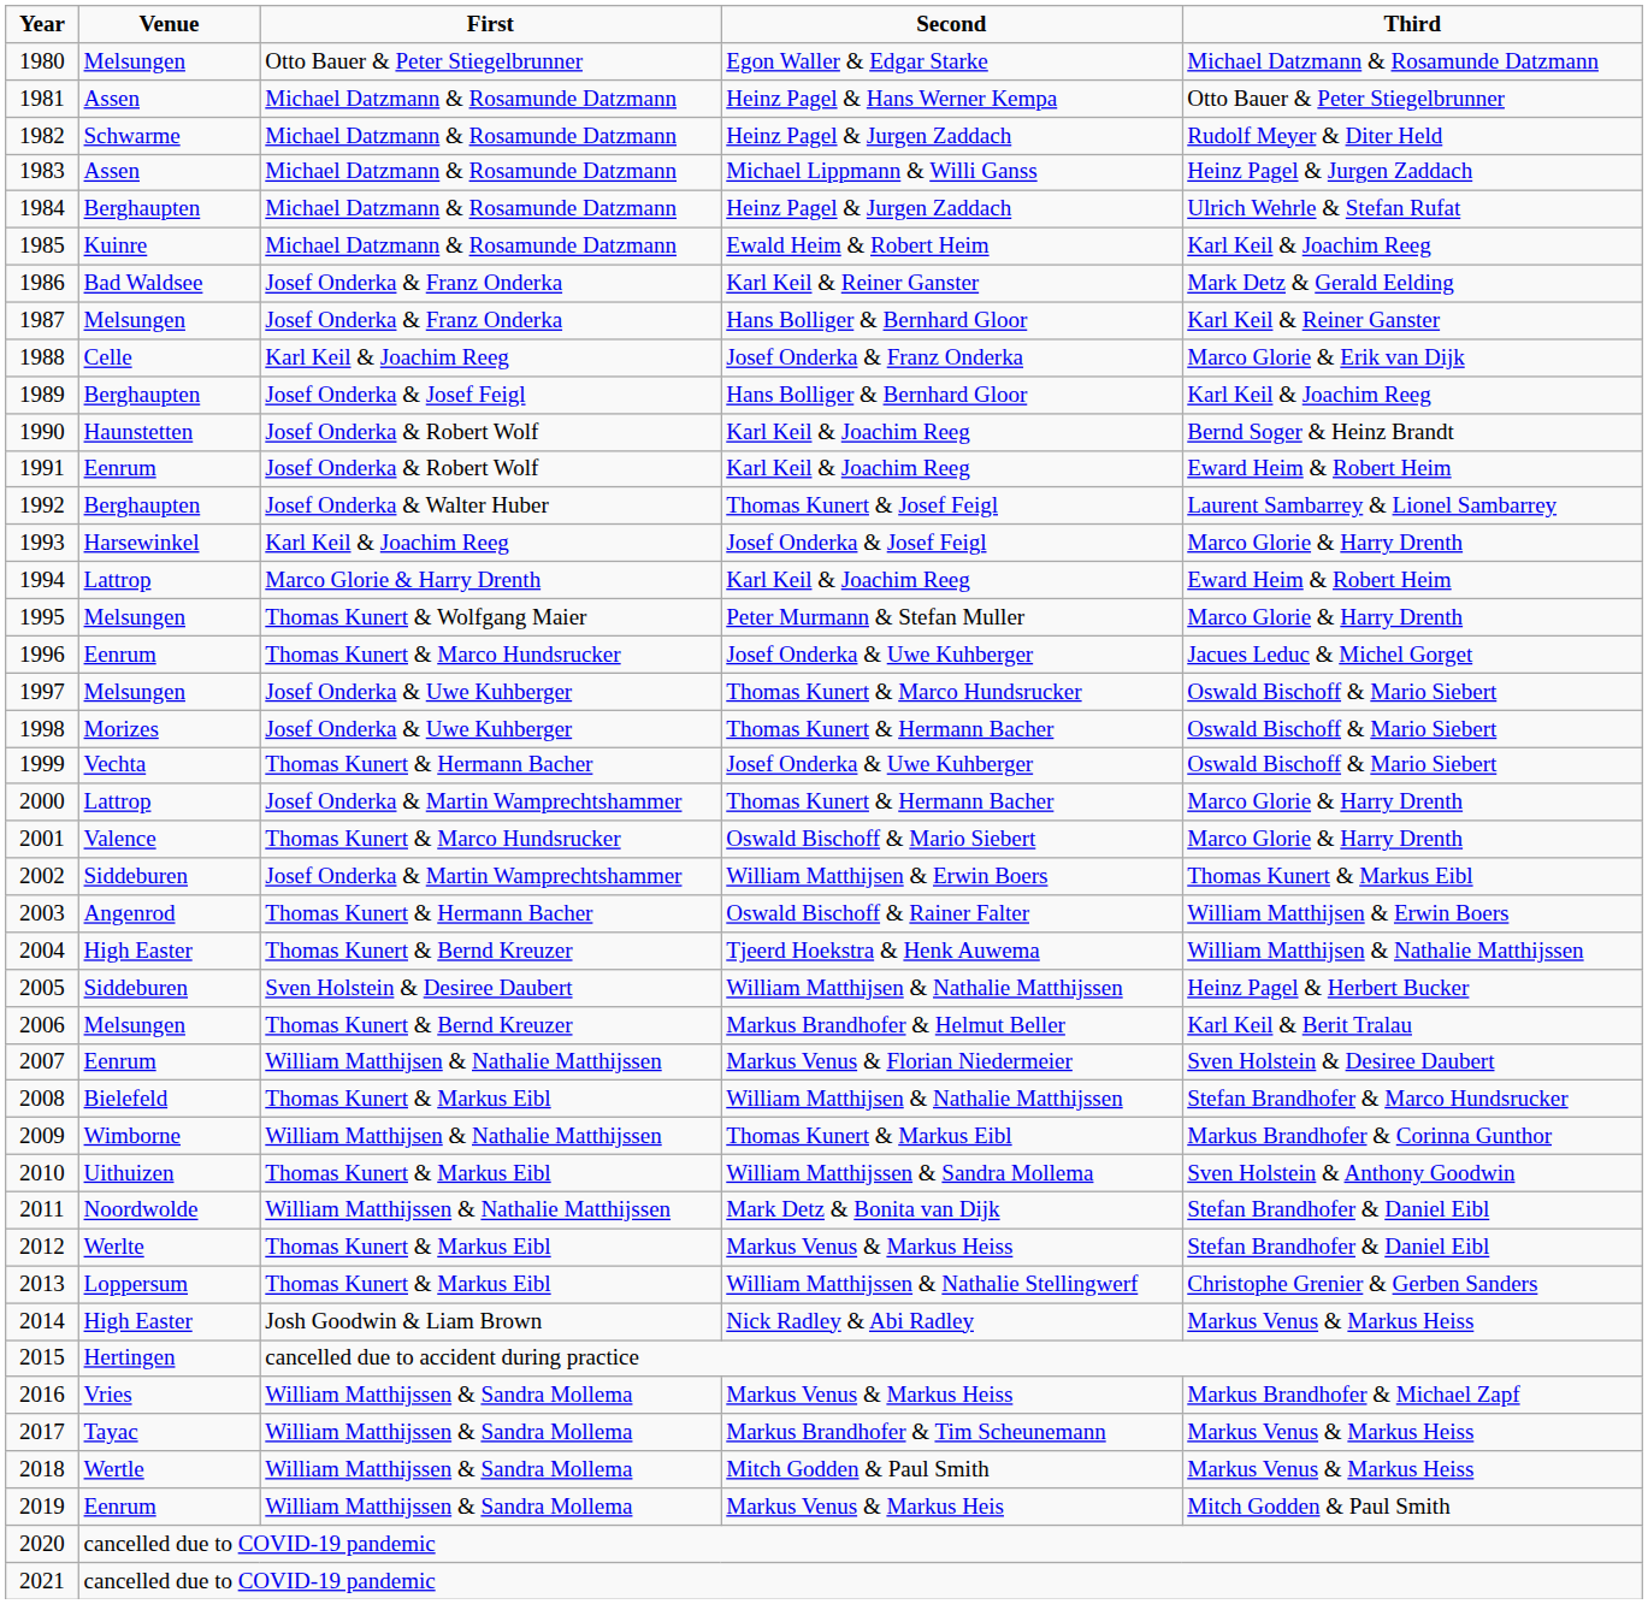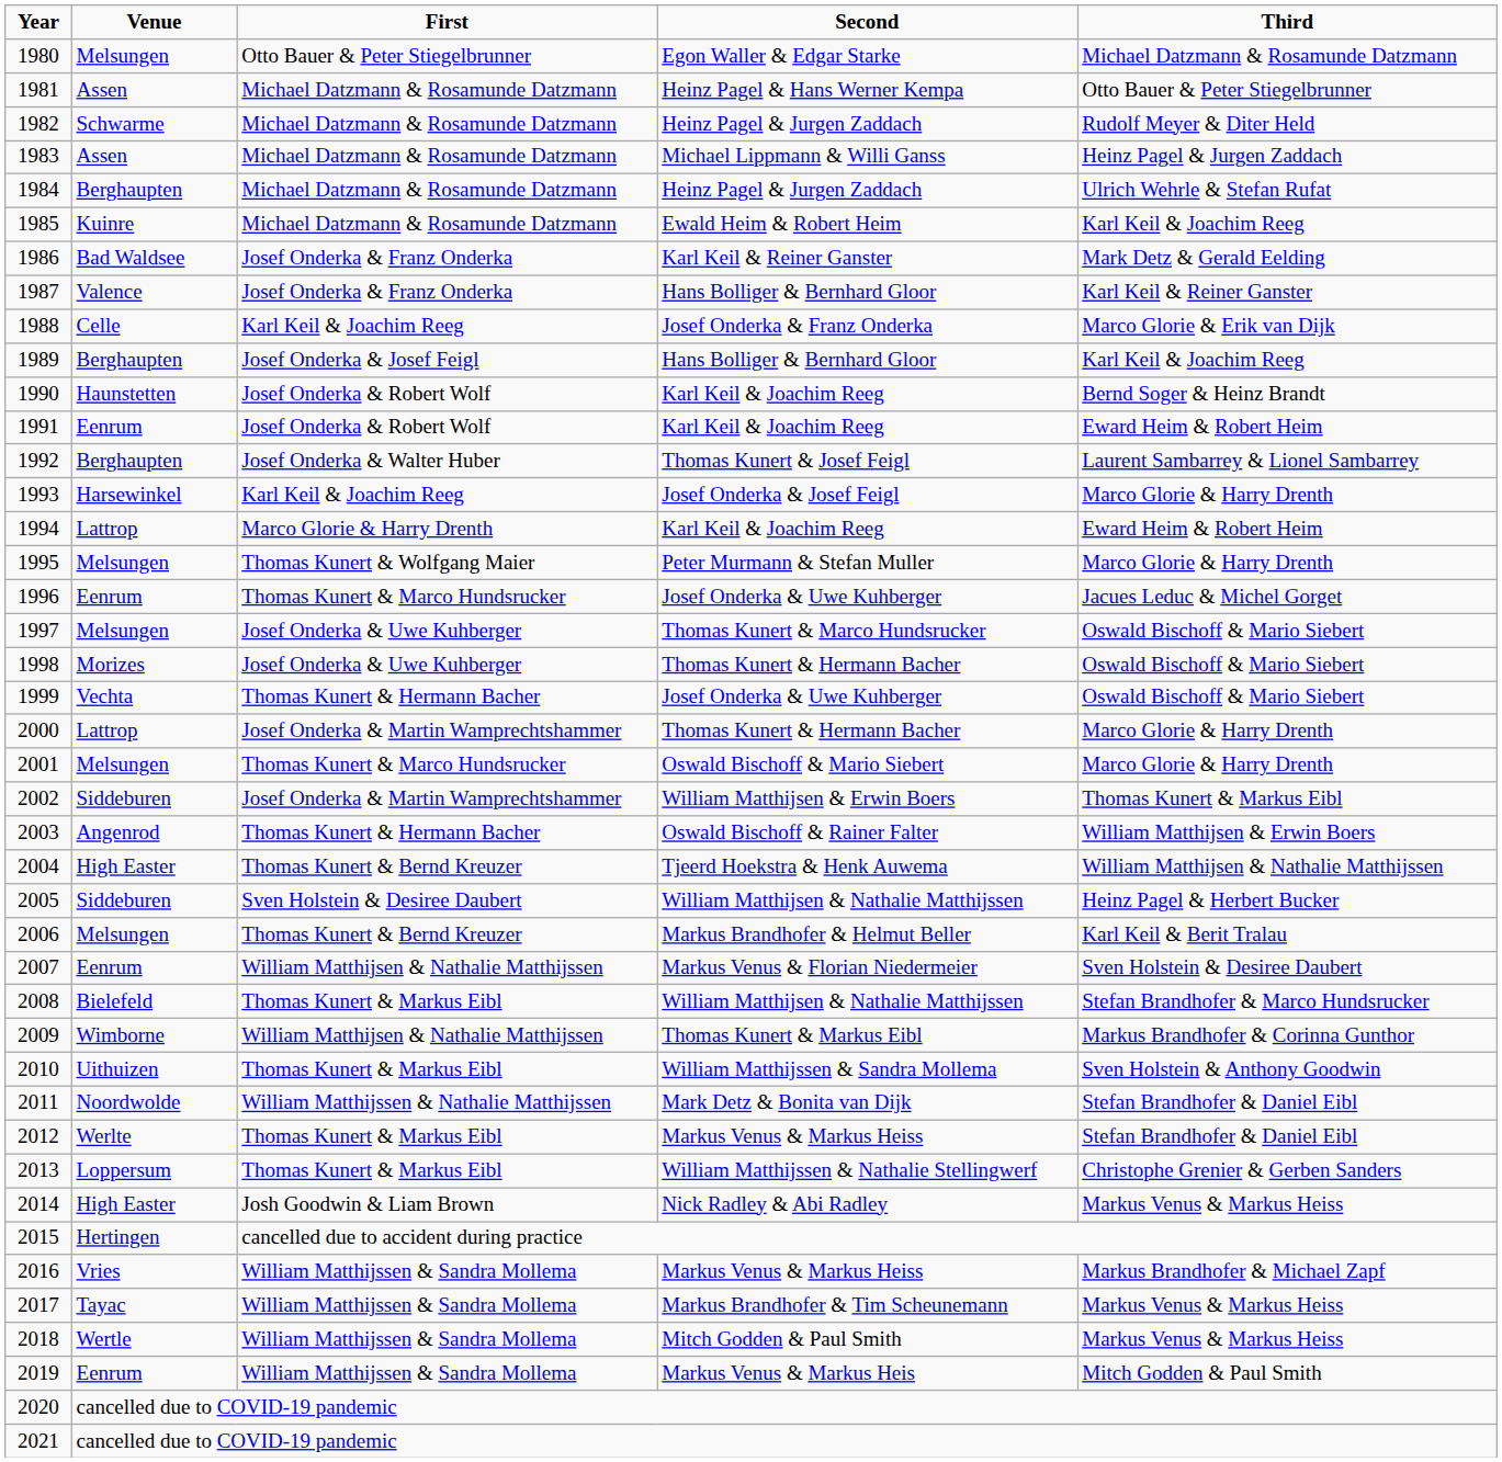1987 | Venue: Melsungen -> Valence
2001 | Venue: Valence -> Melsungen
